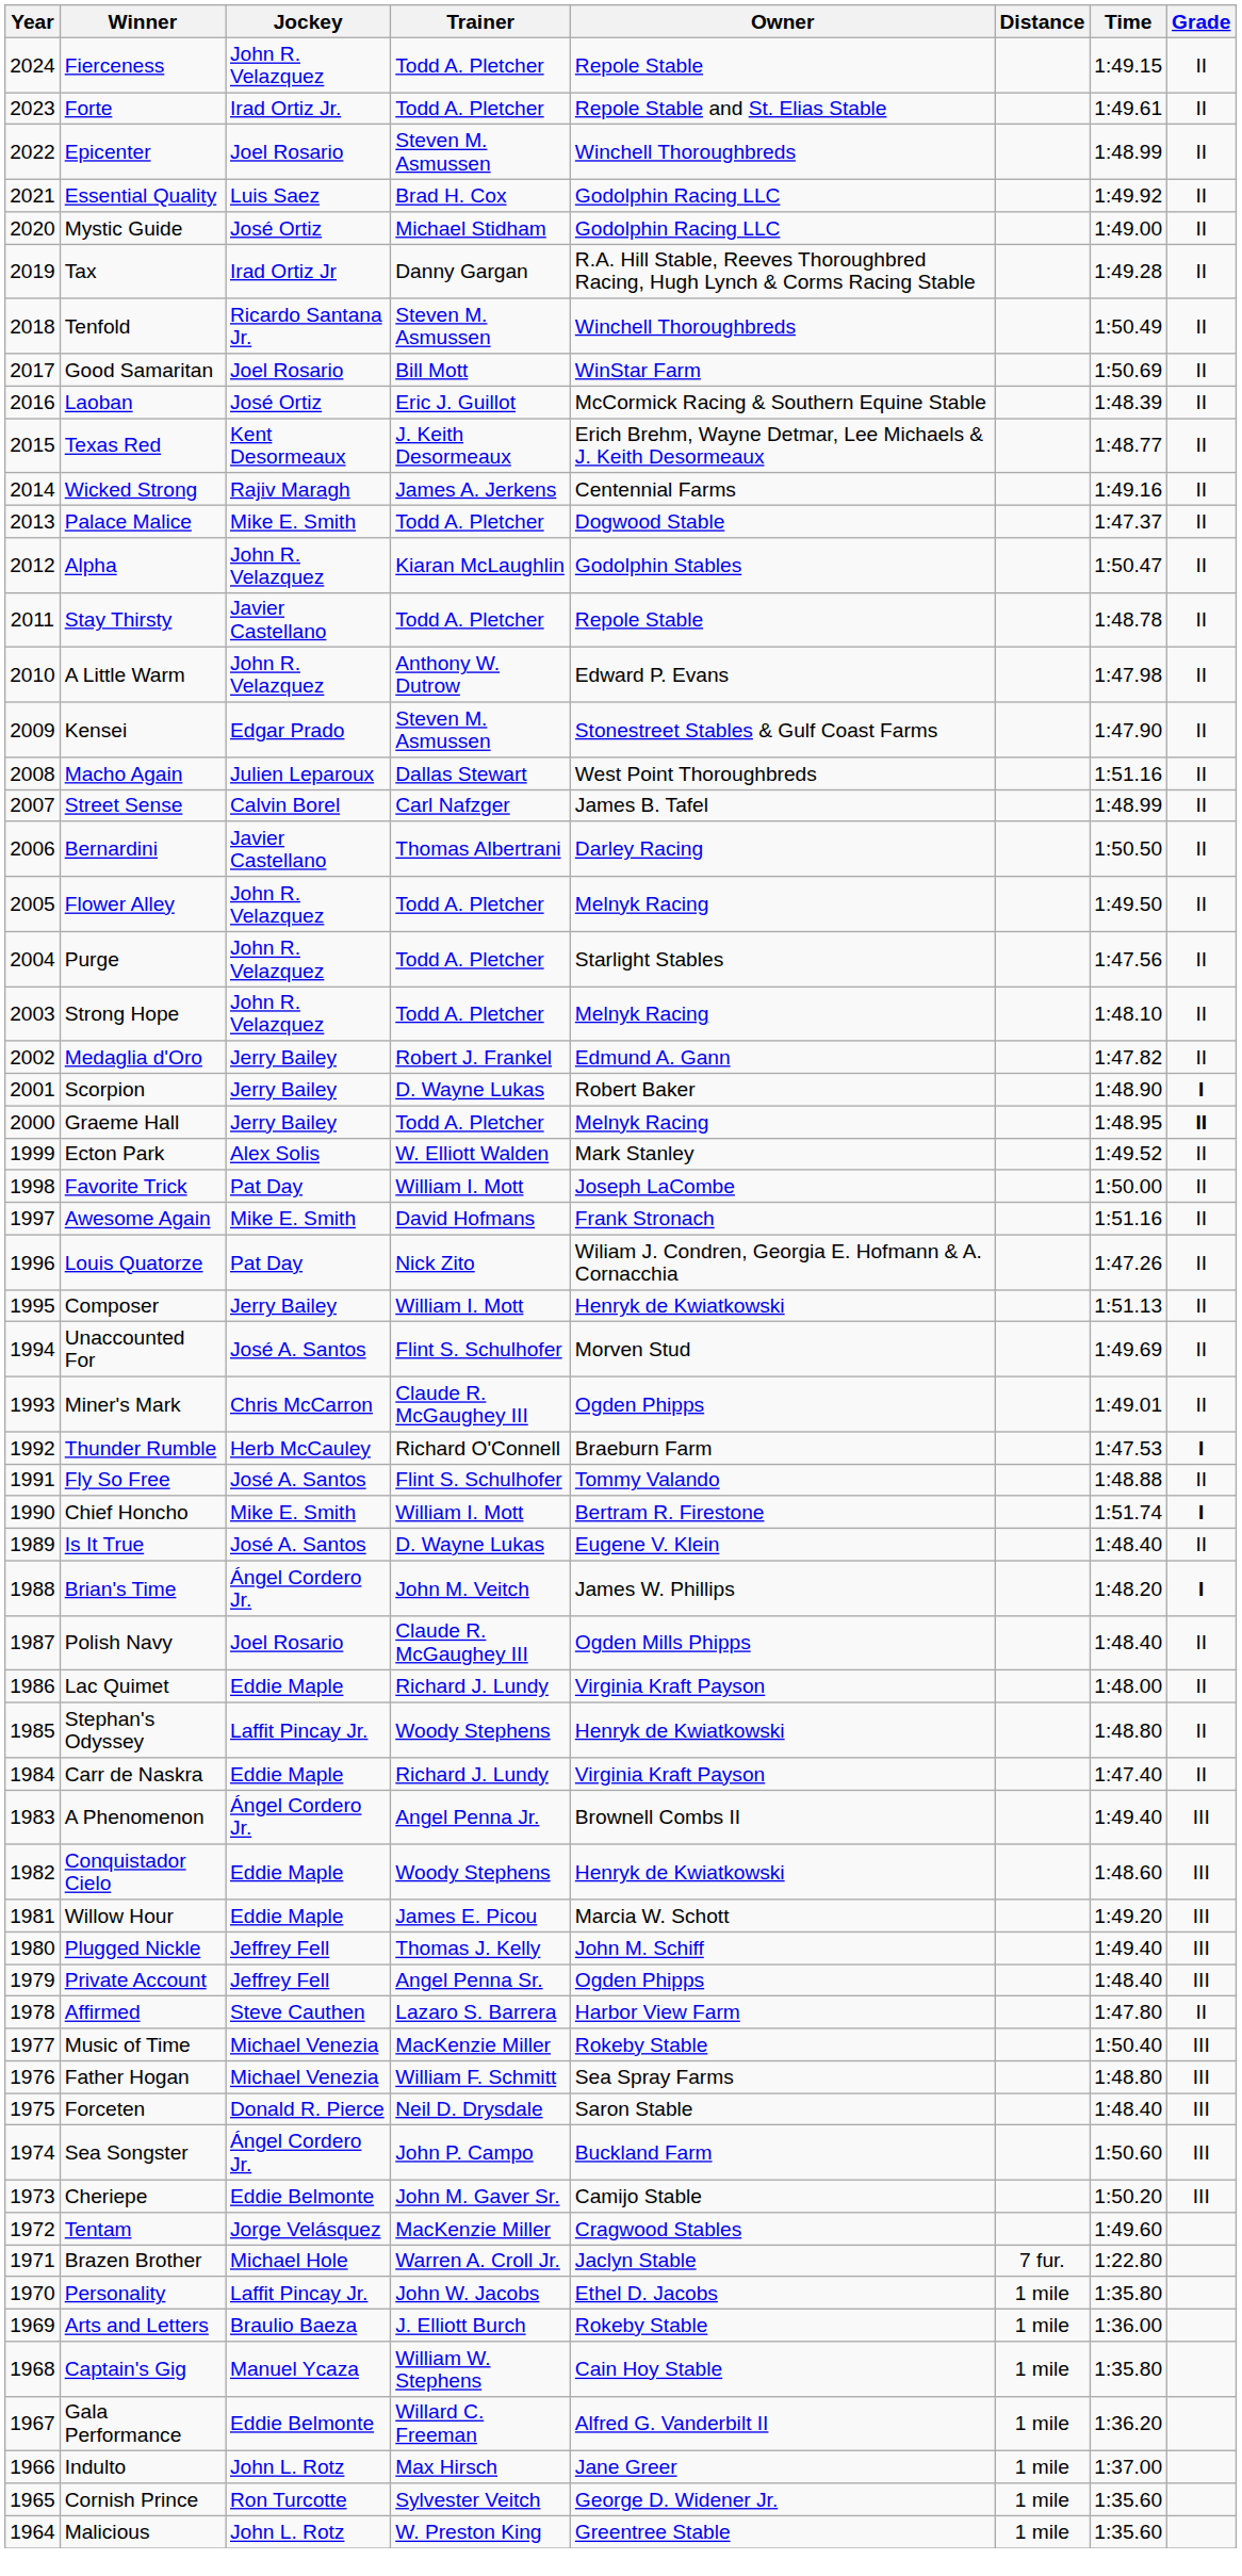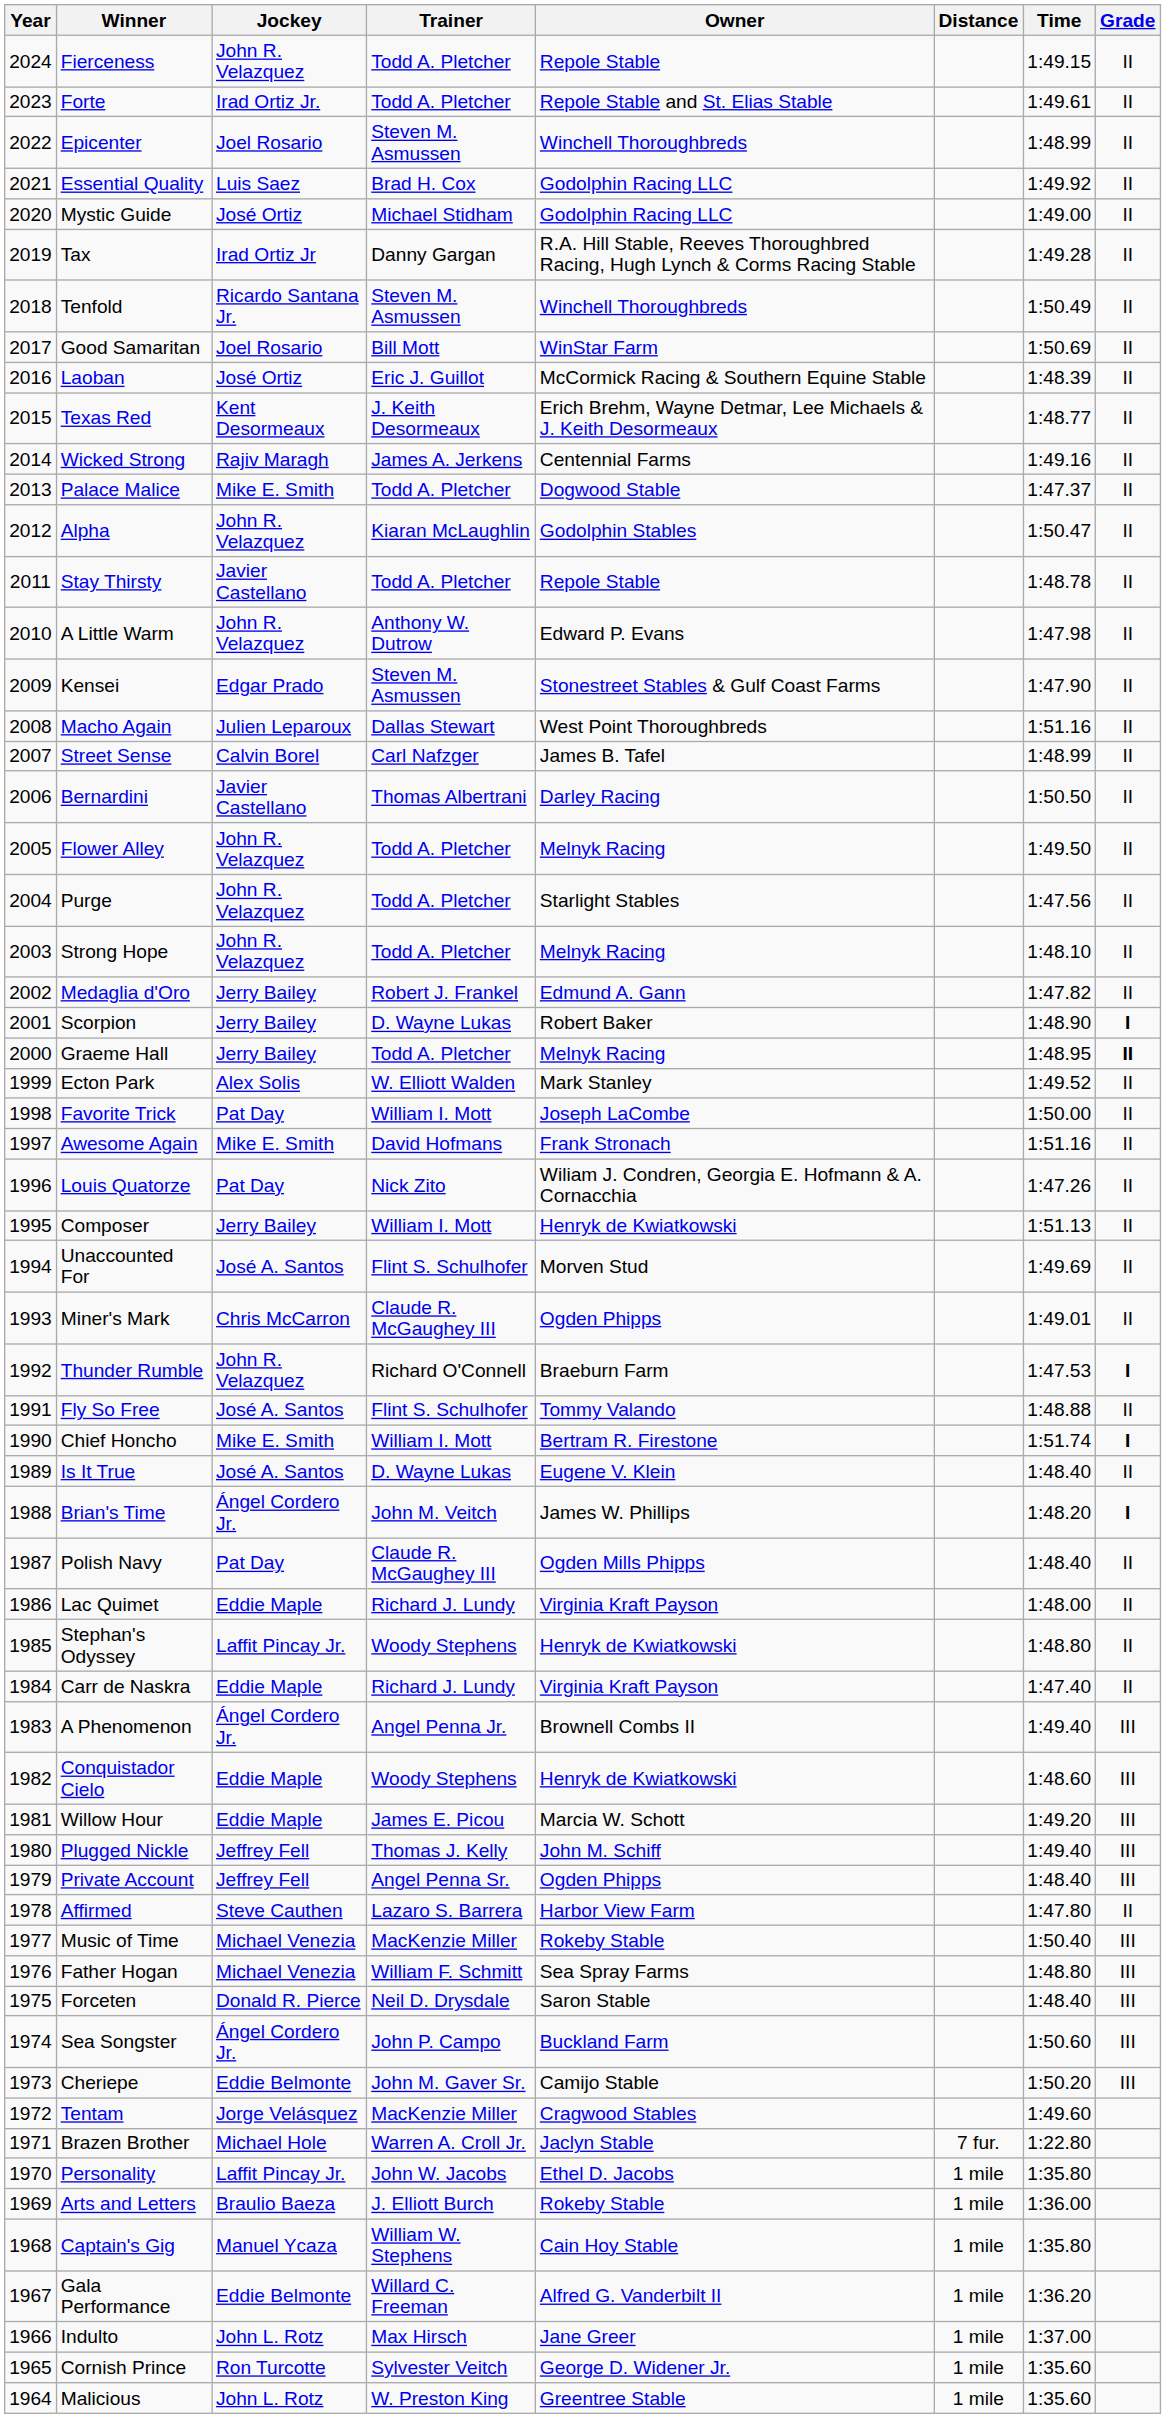Thunder Rumble | Jockey: Herb McCauley -> John R. Velazquez
Polish Navy | Jockey: Joel Rosario -> Pat Day
